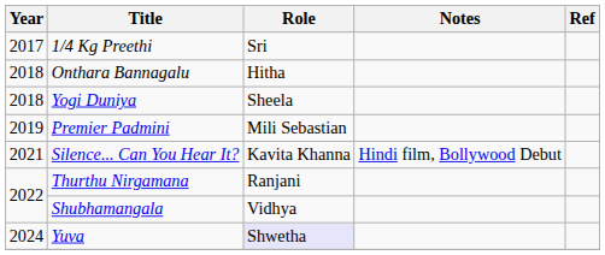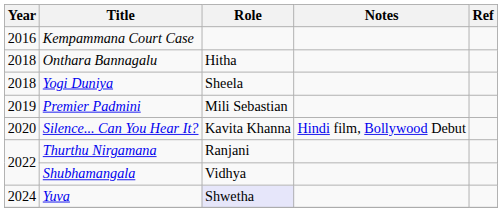+ row: 2016 | Kempammana Court Case
- row: 2017 | 1/4 Kg Preethi | Sri
Silence... Can You Hear It? | Year: 2021 -> 2020
